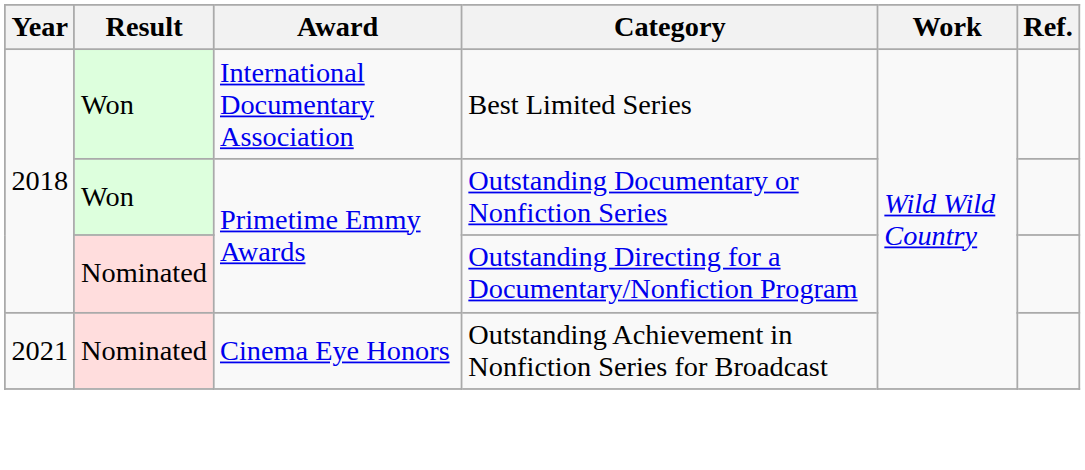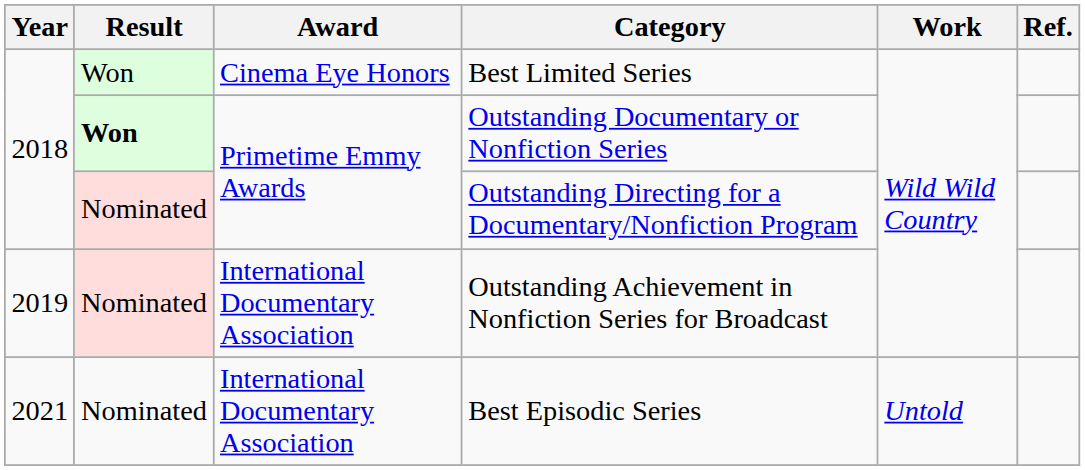Best Limited Series | Award: International Documentary Association -> Cinema Eye Honors
Outstanding Documentary or Nonfiction Series | Result: normal -> bold
Outstanding Achievement in Nonfiction Series for Broadcast | Year: 2021 -> 2019
Outstanding Achievement in Nonfiction Series for Broadcast | Award: Cinema Eye Honors -> International Documentary Association
+ row: 2021 | Nominated | International Documentary Association | Best Episodic Series | Untold
